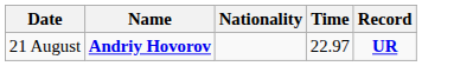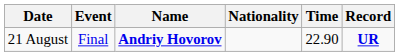+ column: Event | Final
21 August | Time: 22.97 -> 22.90
